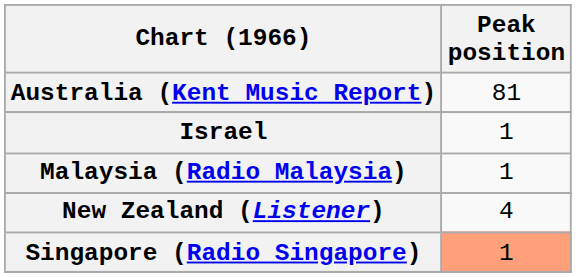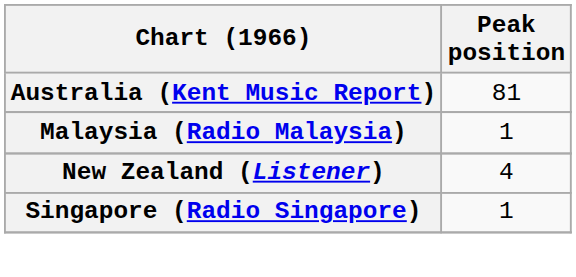- row: Israel | 1
Singapore (Radio Singapore) | Peak position: lightsalmon background -> no background
